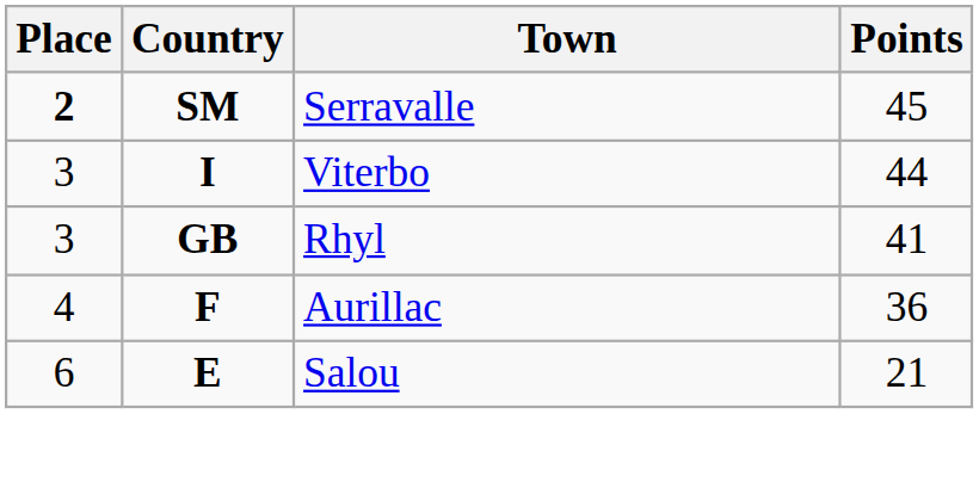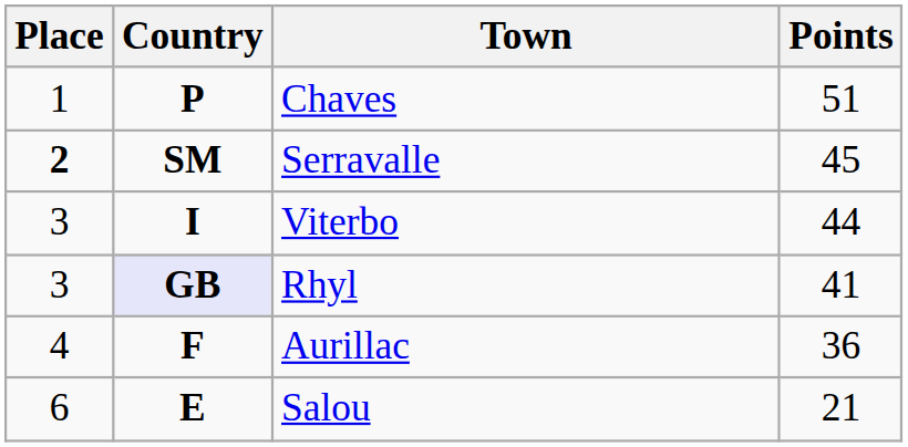+ row: 1 | P | Chaves | 51
Rhyl | Country: no background -> lavender background
